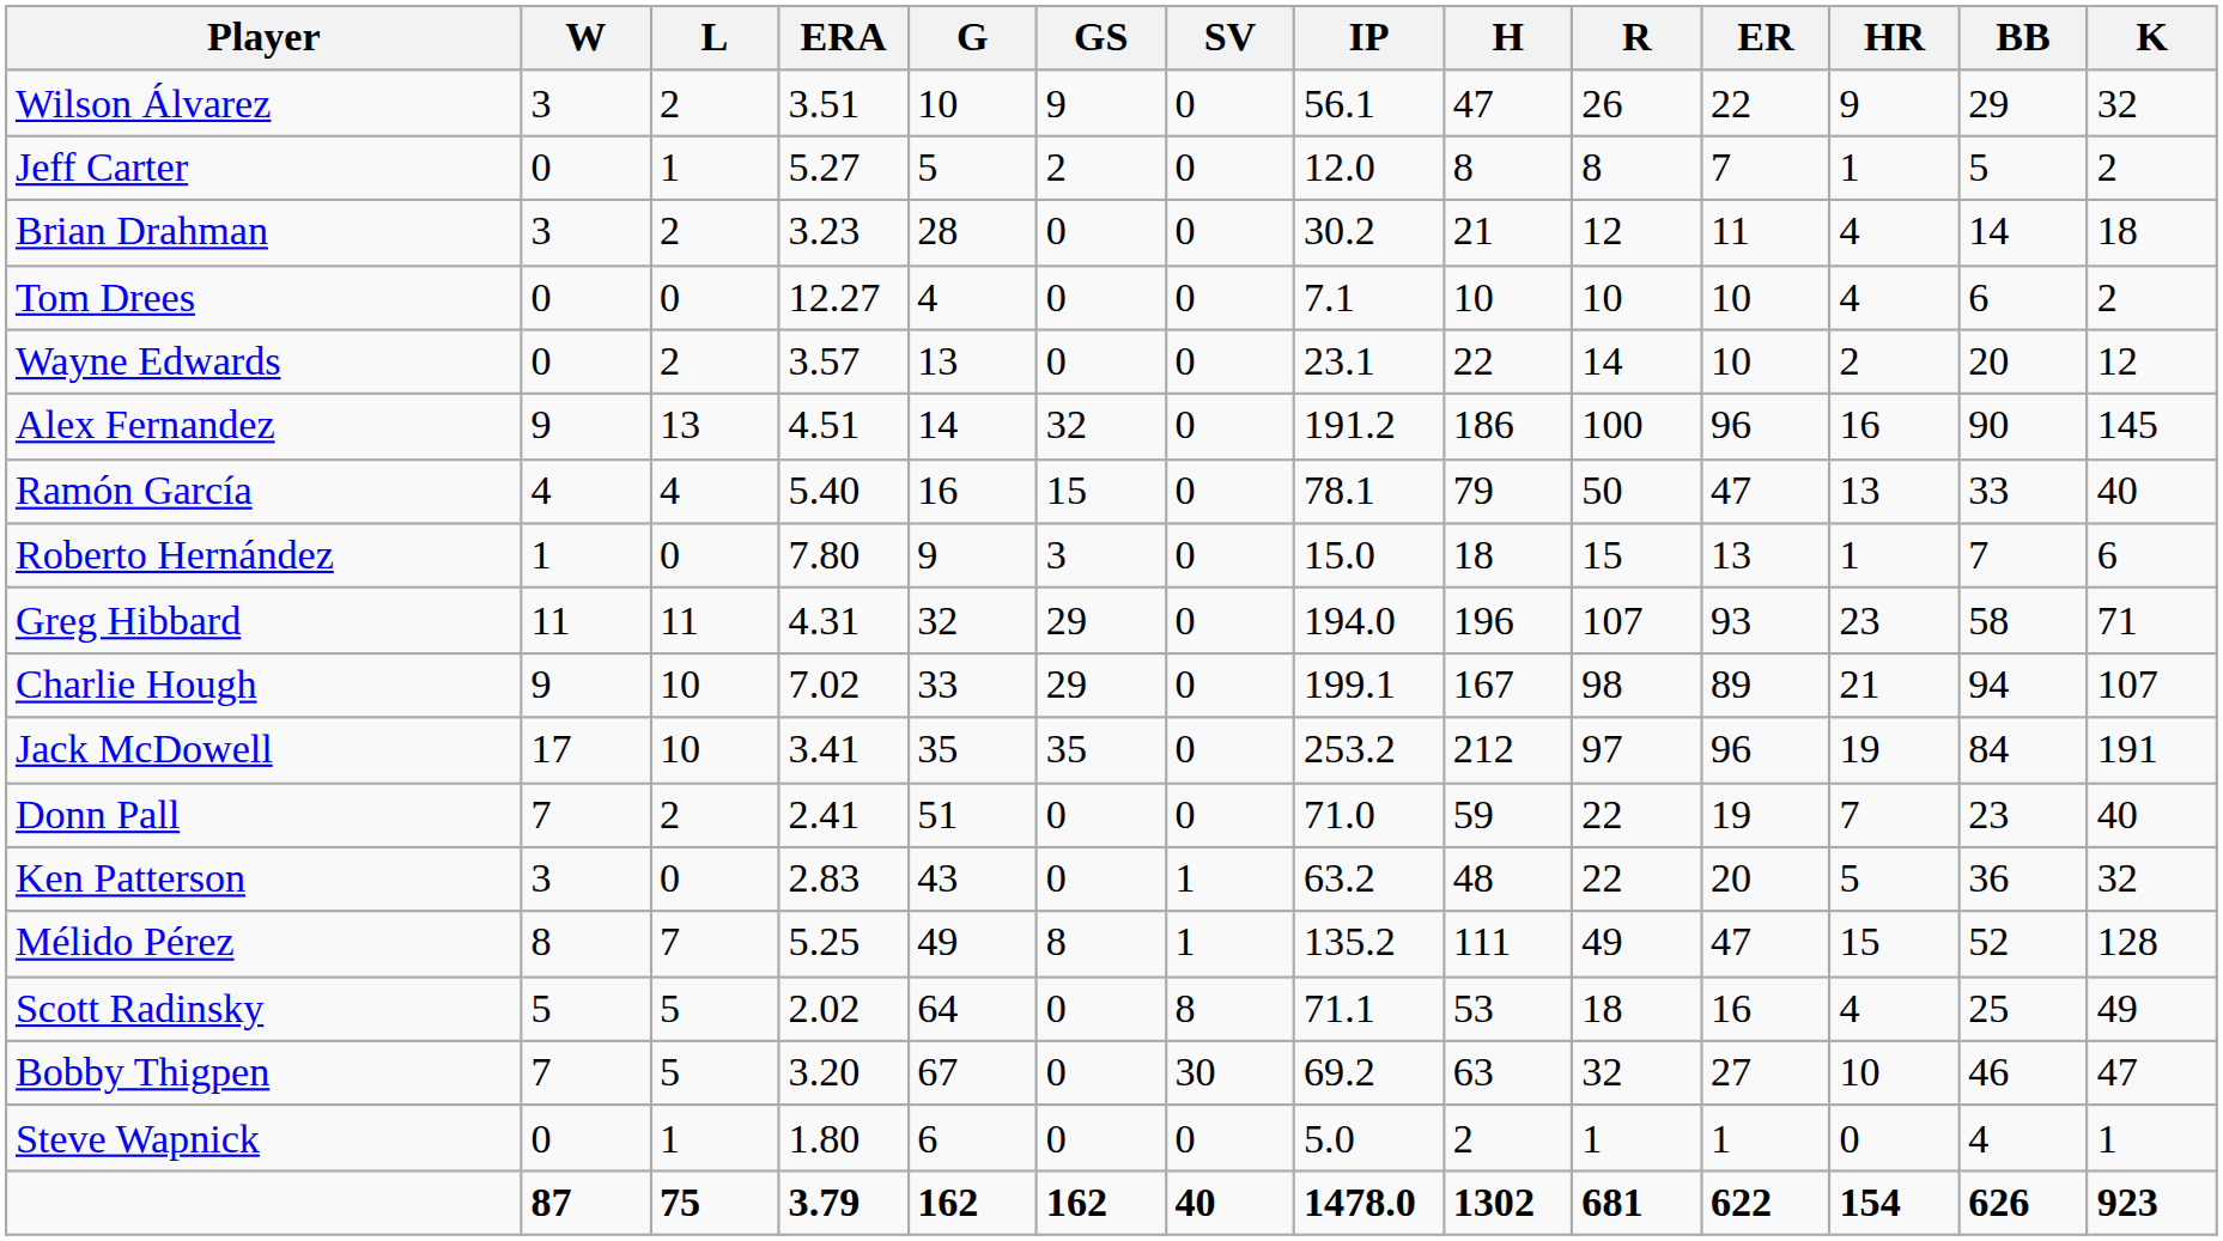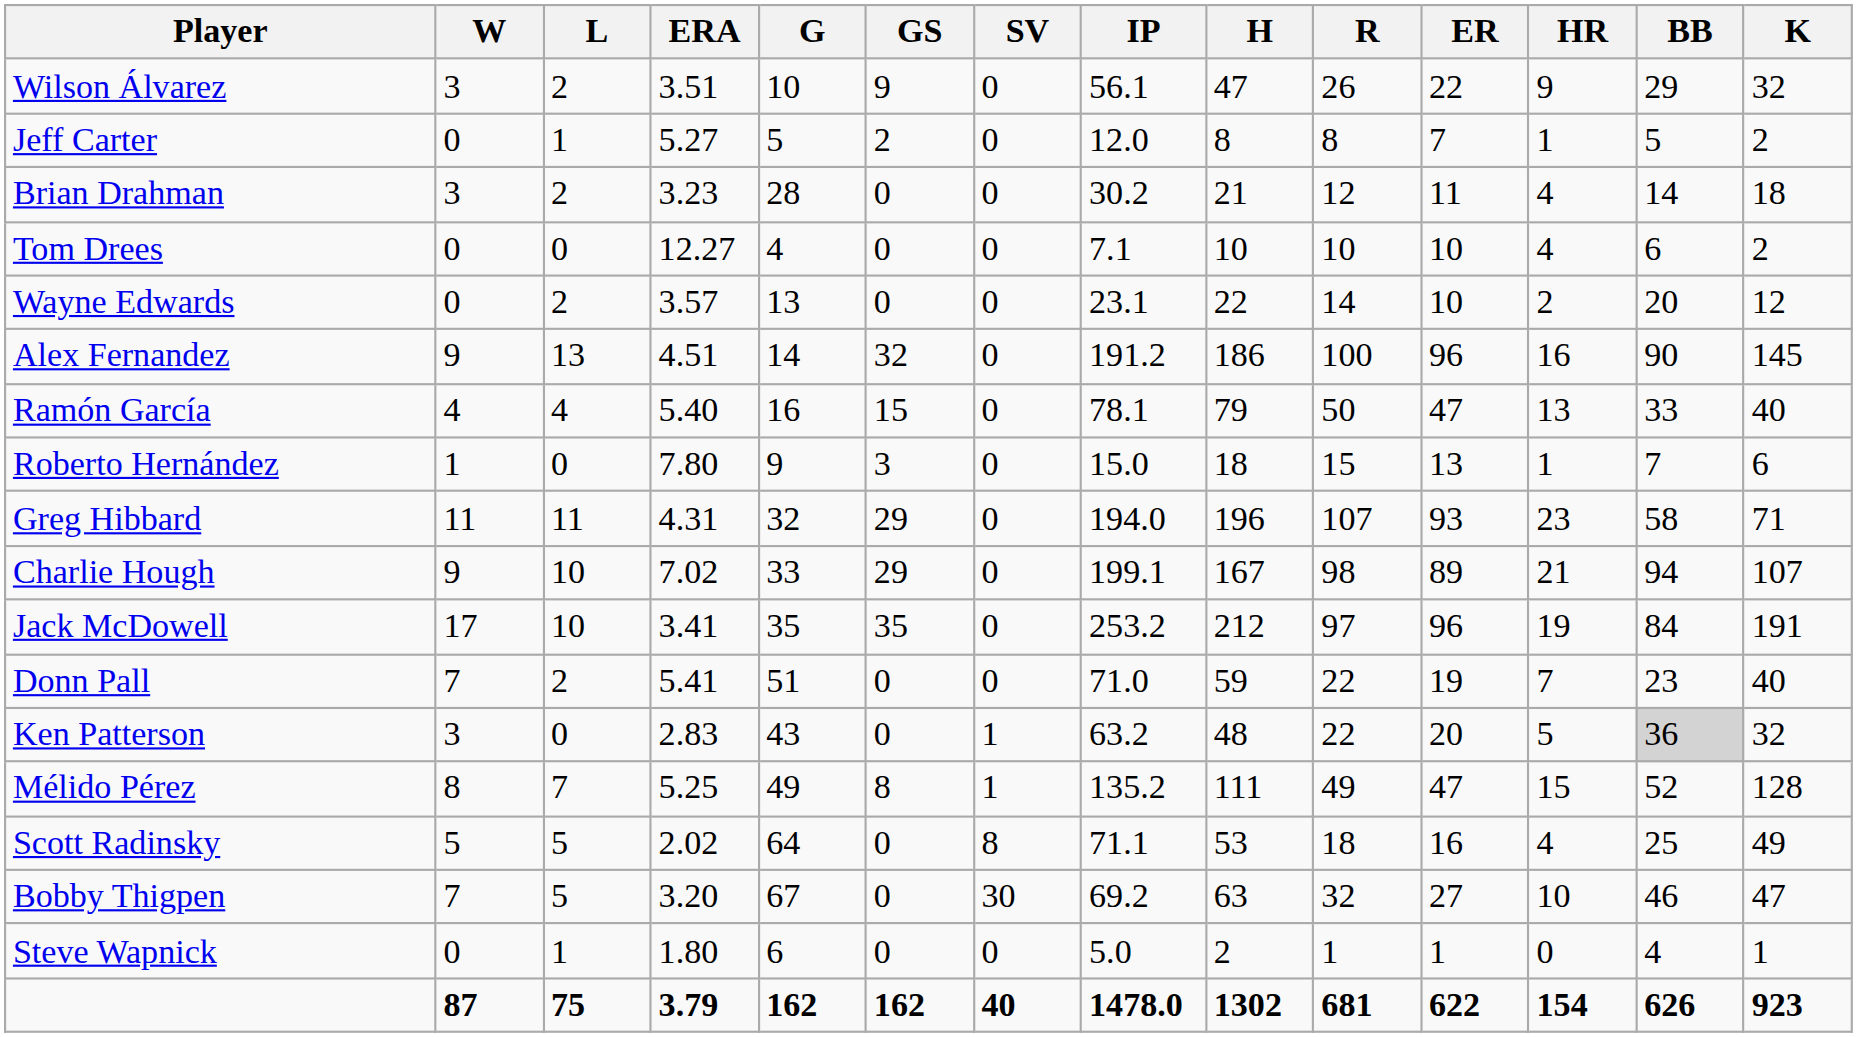Donn Pall | ERA: 2.41 -> 5.41
Ken Patterson | BB: no background -> lightgrey background
